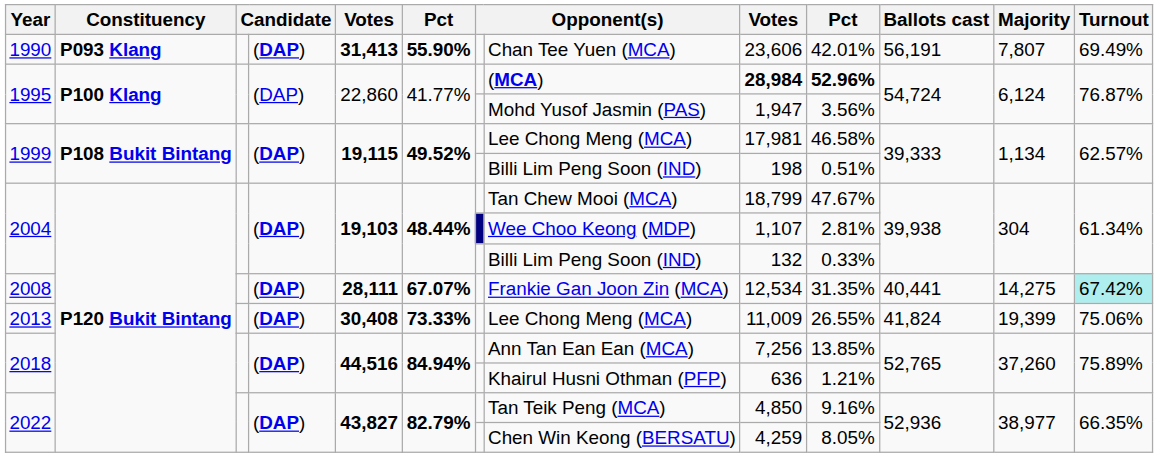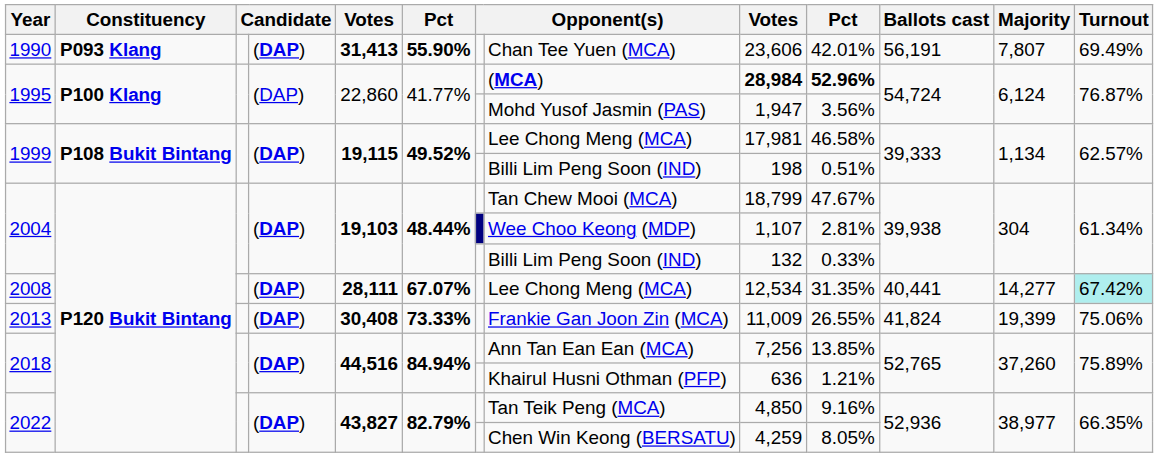2008 | column 8: Frankie Gan Joon Zin (MCA) -> Lee Chong Meng (MCA)
2008 | Majority: 14,275 -> 14,277
2013 | column 8: Lee Chong Meng (MCA) -> Frankie Gan Joon Zin (MCA)
